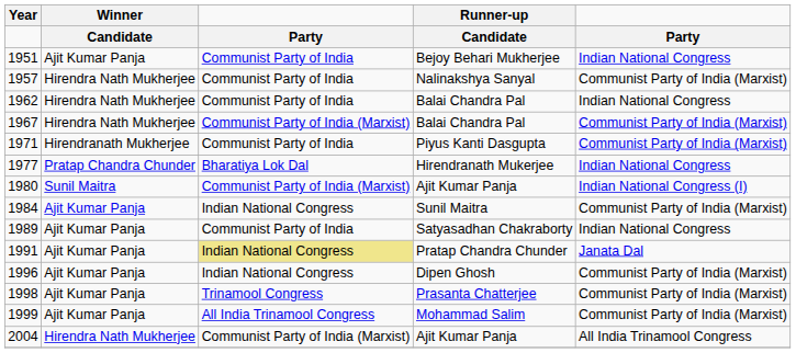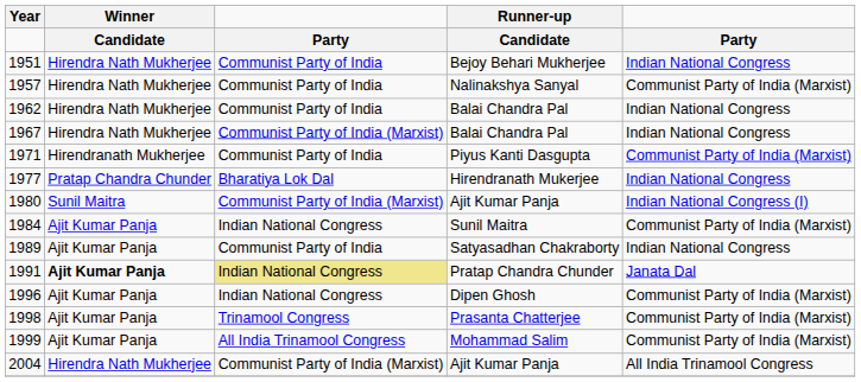1951 | Winner: Ajit Kumar Panja -> Hirendra Nath Mukherjee
1967 | column 5: Communist Party of India (Marxist) -> Indian National Congress
1991 | Winner: normal -> bold
